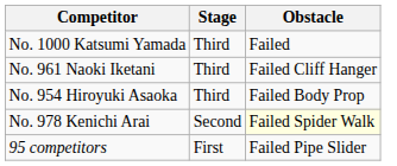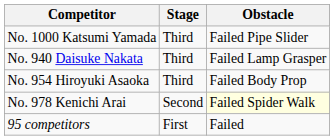No. 1000 Katsumi Yamada | Obstacle: Failed -> Failed Pipe Slider
- row: No. 961 Naoki Iketani | Third | Failed Cliff Hanger
+ row: No. 940 Daisuke Nakata | Third | Failed Lamp Grasper
95 competitors | Obstacle: Failed Pipe Slider -> Failed
